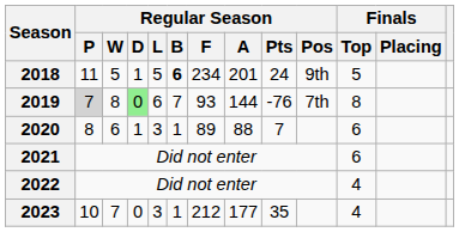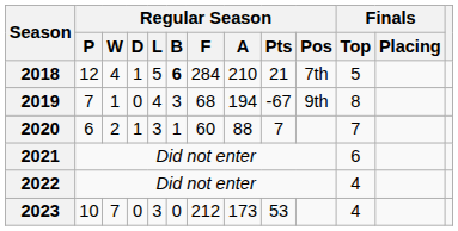2018 | Regular Season / P: 11 -> 12
2018 | Regular Season / W: 5 -> 4
2018 | Regular Season / F: 234 -> 284
2018 | Regular Season / A: 201 -> 210
2018 | Regular Season / Pts: 24 -> 21
2018 | Regular Season / Pos: 9th -> 7th
2019 | Regular Season / P: lightgrey background -> no background
2019 | Regular Season / W: 8 -> 1
2019 | Regular Season / D: lightgreen background -> no background
2019 | Regular Season / L: 6 -> 4
2019 | Regular Season / B: 7 -> 3
2019 | Regular Season / F: 93 -> 68
2019 | Regular Season / A: 144 -> 194
2019 | Regular Season / Pts: -76 -> -67
2019 | Regular Season / Pos: 7th -> 9th
2020 | Regular Season / P: 8 -> 6
2020 | Regular Season / W: 6 -> 2
2020 | Regular Season / F: 89 -> 60
2020 | Finals / Top: 6 -> 7
2023 | Regular Season / B: 1 -> 0
2023 | Regular Season / A: 177 -> 173
2023 | Regular Season / Pts: 35 -> 53
